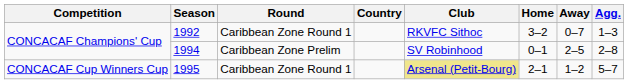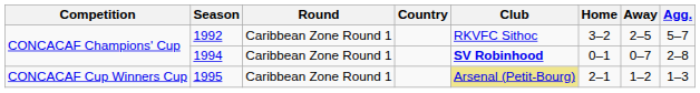1992 | Away: 0–7 -> 2–5
1992 | Agg.: 1–3 -> 5–7
1994 | Round: Caribbean Zone Prelim -> Caribbean Zone Round 1
1994 | Club: normal -> bold
1994 | Away: 2–5 -> 0–7
1995 | Agg.: 5–7 -> 1–3
